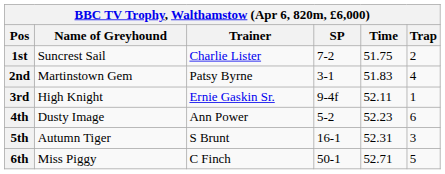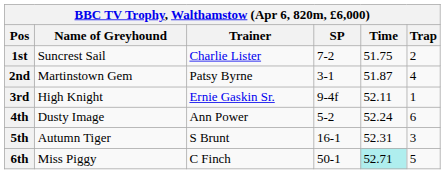2nd | Time: 51.83 -> 51.87
4th | Time: 52.23 -> 52.24
6th | Time: no background -> paleturquoise background
